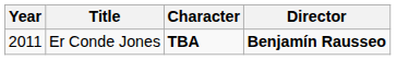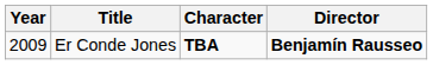Er Conde Jones | Year: 2011 -> 2009
